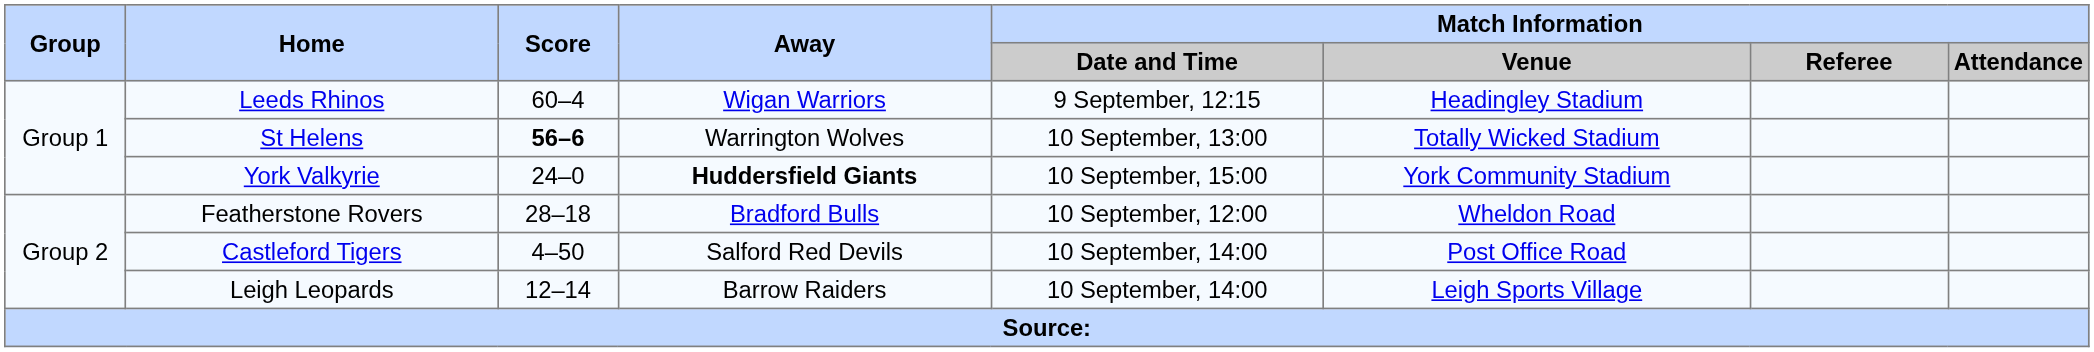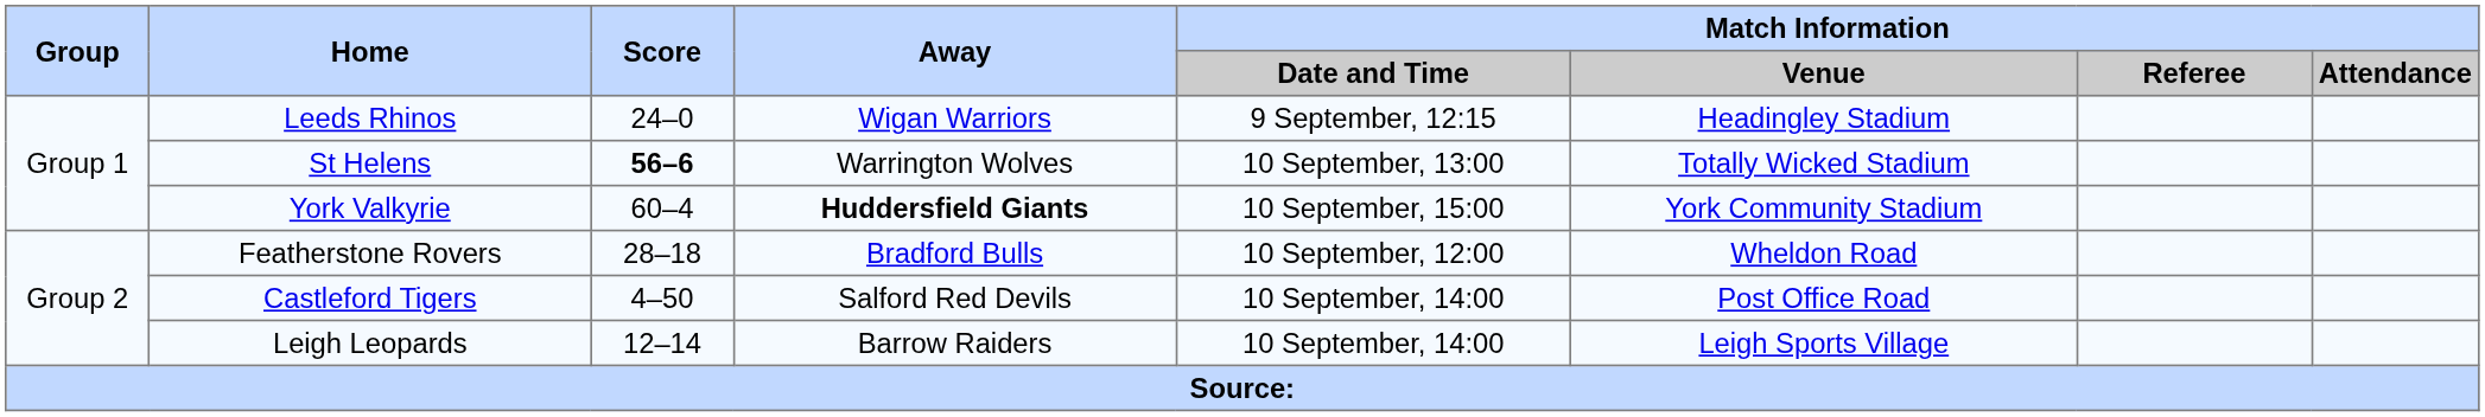Leeds Rhinos | Score: 60–4 -> 24–0
York Valkyrie | Score: 24–0 -> 60–4
